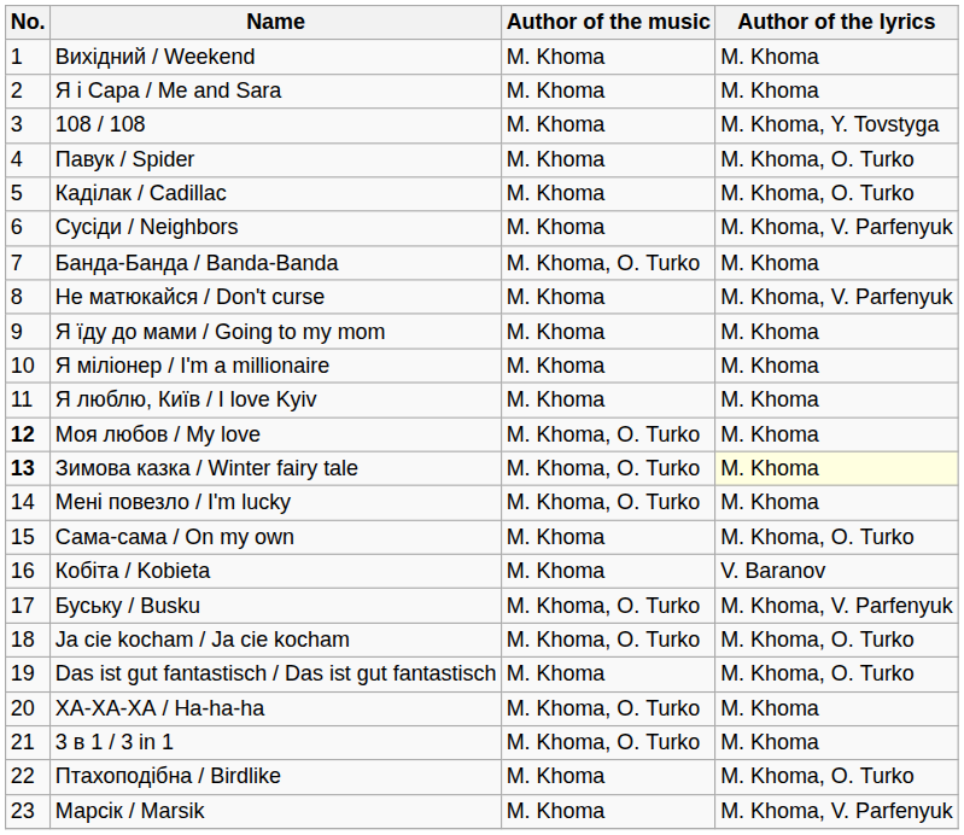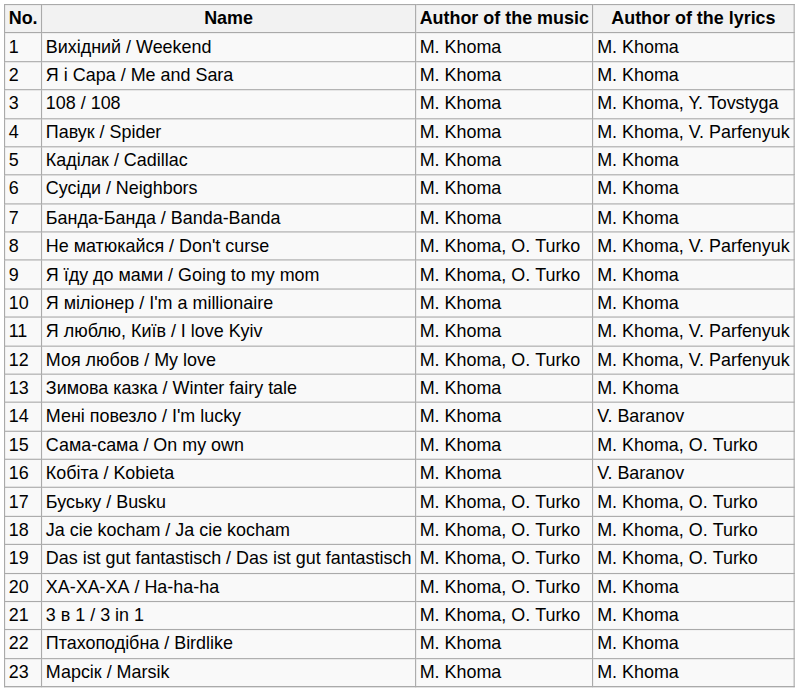Павук / Spider | Author of the lyrics: M. Khoma, О. Turko -> M. Khoma, V. Parfenyuk
Каділак / Cadillac | Author of the lyrics: M. Khoma, О. Turko -> M. Khoma
Сусіди / Neighbors | Author of the lyrics: M. Khoma, V. Parfenyuk -> M. Khoma
Банда-Банда / Banda-Banda | Author of the music: M. Khoma, О. Turko -> M. Khoma
Не матюкайся / Don't curse | Author of the music: M. Khoma -> M. Khoma, О. Turko
Я їду до мами / Going to my mom | Author of the music: M. Khoma -> M. Khoma, О. Turko
Я люблю, Київ / I love Kyiv | Author of the lyrics: M. Khoma -> M. Khoma, V. Parfenyuk
Моя любов / My love | No.: bold -> normal
Моя любов / My love | Author of the lyrics: M. Khoma -> M. Khoma, V. Parfenyuk
Зимова казка / Winter fairy tale | No.: bold -> normal
Зимова казка / Winter fairy tale | Author of the music: M. Khoma, О. Turko -> M. Khoma
Зимова казка / Winter fairy tale | Author of the lyrics: lightyellow background -> no background
Мені повезло / I'm lucky | Author of the music: M. Khoma, О. Turko -> M. Khoma
Мені повезло / I'm lucky | Author of the lyrics: M. Khoma -> V. Baranov
Буську / Busku | Author of the lyrics: M. Khoma, V. Parfenyuk -> M. Khoma, О. Turko
Das ist gut fantastisch / Das ist gut fantastisch | Author of the music: M. Khoma -> M. Khoma, О. Turko
Птахоподібна / Birdlike | Author of the lyrics: M. Khoma, О. Turko -> M. Khoma
Марсік / Marsik | Author of the lyrics: M. Khoma, V. Parfenyuk -> M. Khoma
